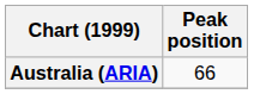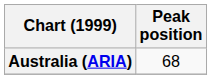Australia (ARIA) | Peak position: 66 -> 68
